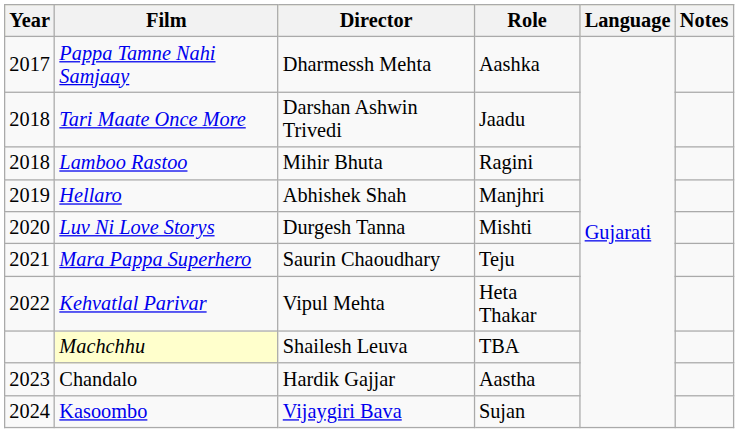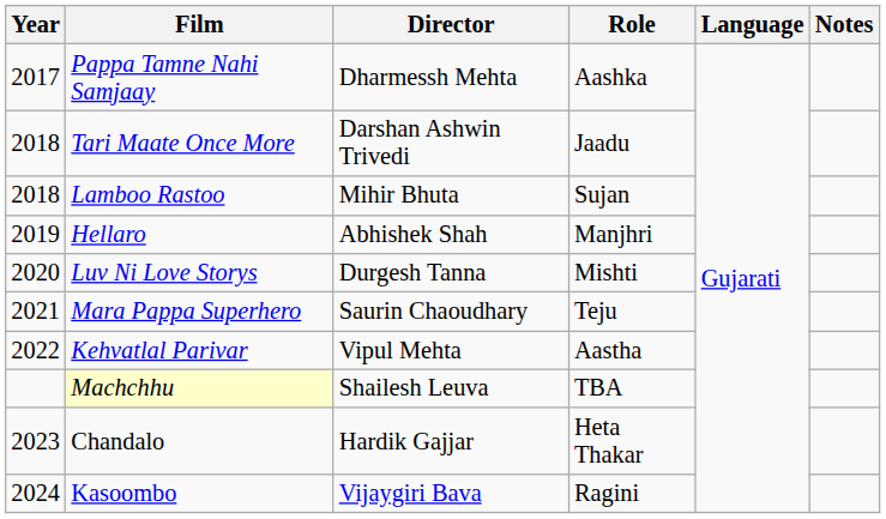Lamboo Rastoo | Role: Ragini -> Sujan
Kehvatlal Parivar | Role: Heta Thakar -> Aastha
Chandalo | Role: Aastha -> Heta Thakar
Kasoombo | Role: Sujan -> Ragini
